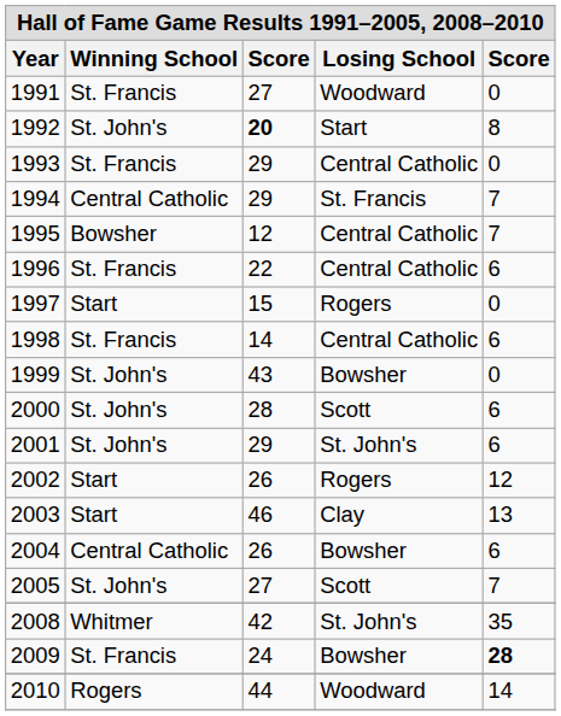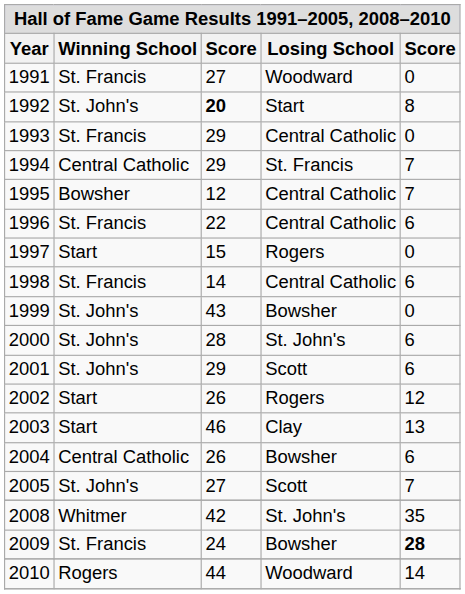2000 | Losing School: Scott -> St. John's
2001 | Losing School: St. John's -> Scott
